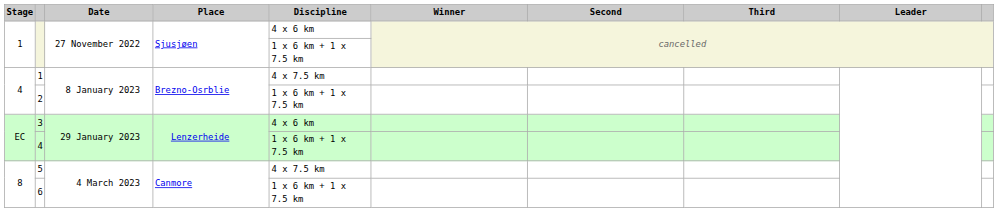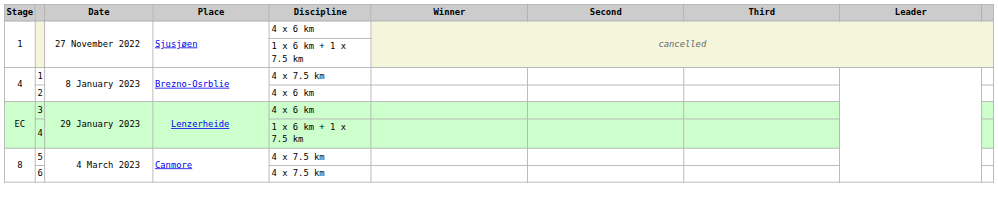2 | Discipline: 1 x 6 km + 1 x 7.5 km -> 4 x 6 km
6 | Discipline: 1 x 6 km + 1 x 7.5 km -> 4 x 7.5 km
